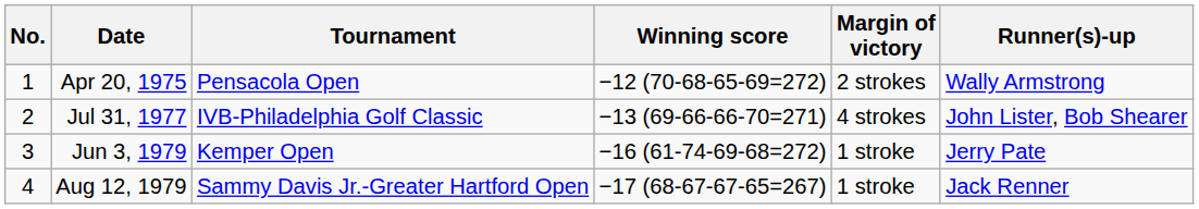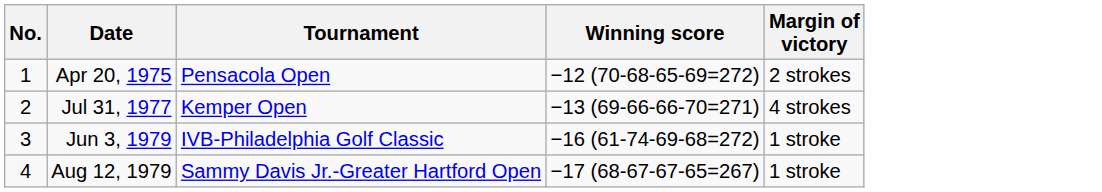- column: Runner(s)-up | Wally Armstrong | John Lister, Bob Shearer | Jerry Pate | Jack Renner
Jul 31, 1977 | Tournament: IVB-Philadelphia Golf Classic -> Kemper Open
Jun 3, 1979 | Tournament: Kemper Open -> IVB-Philadelphia Golf Classic
